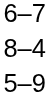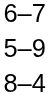rows swapped: 8–4 <-> 5–9
